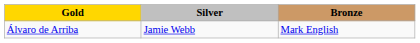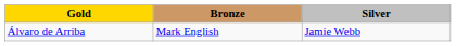columns swapped: Silver <-> Bronze
